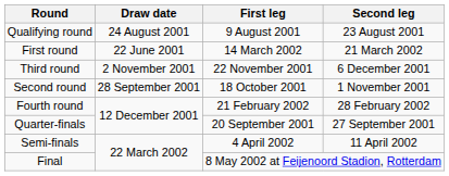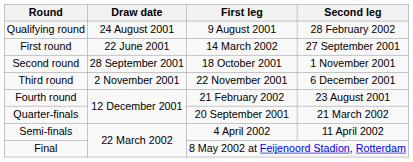Qualifying round | Second leg: 23 August 2001 -> 28 February 2002
First round | Second leg: 21 March 2002 -> 27 September 2001
rows swapped: Second round <-> Third round
Fourth round | Second leg: 28 February 2002 -> 23 August 2001
Quarter-finals | Second leg: 27 September 2001 -> 21 March 2002
